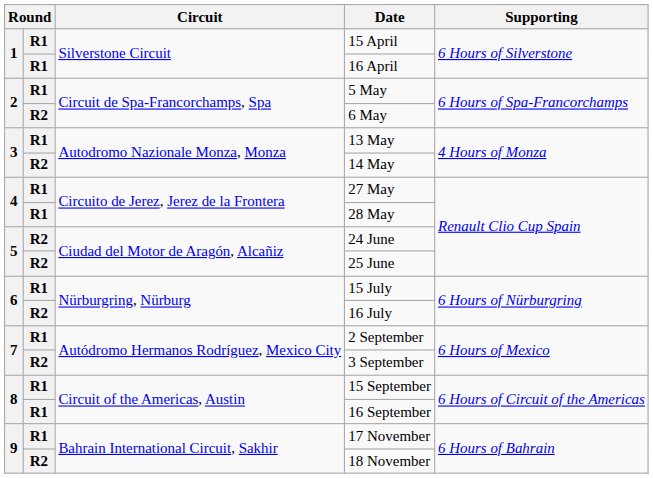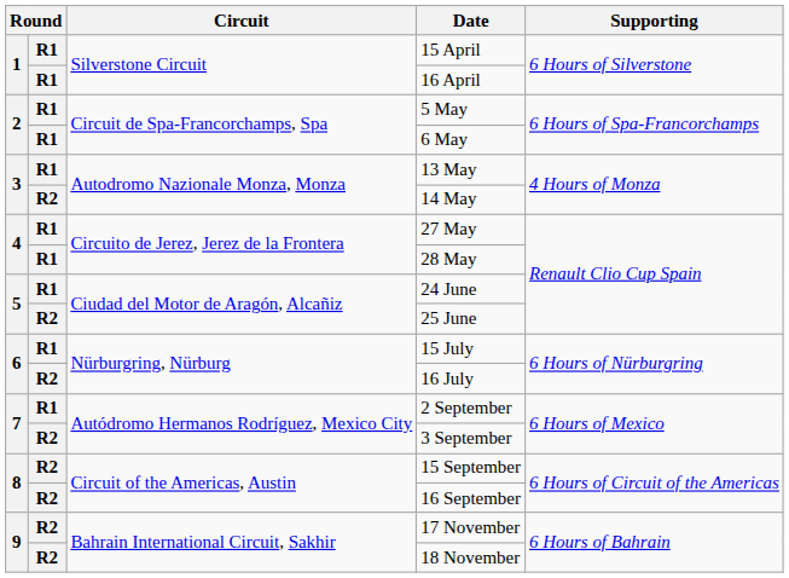6 May | column 2: R2 -> R1
24 June | column 2: R2 -> R1
15 September | column 2: R1 -> R2
16 September | column 2: R1 -> R2
17 November | column 2: R1 -> R2
